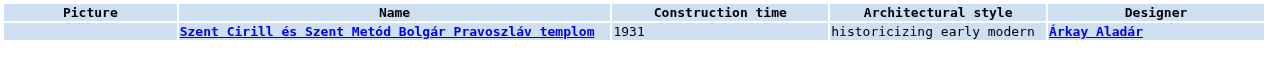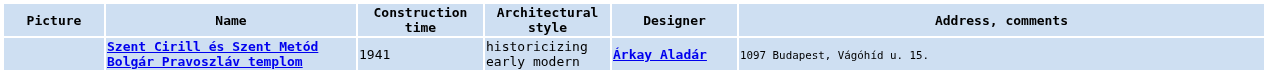+ column: Address, comments | 1097 Budapest, Vágóhíd u. 15.
Szent Cirill és Szent Metód Bolgár Pravoszláv templom | Construction time: 1931 -> 1941
